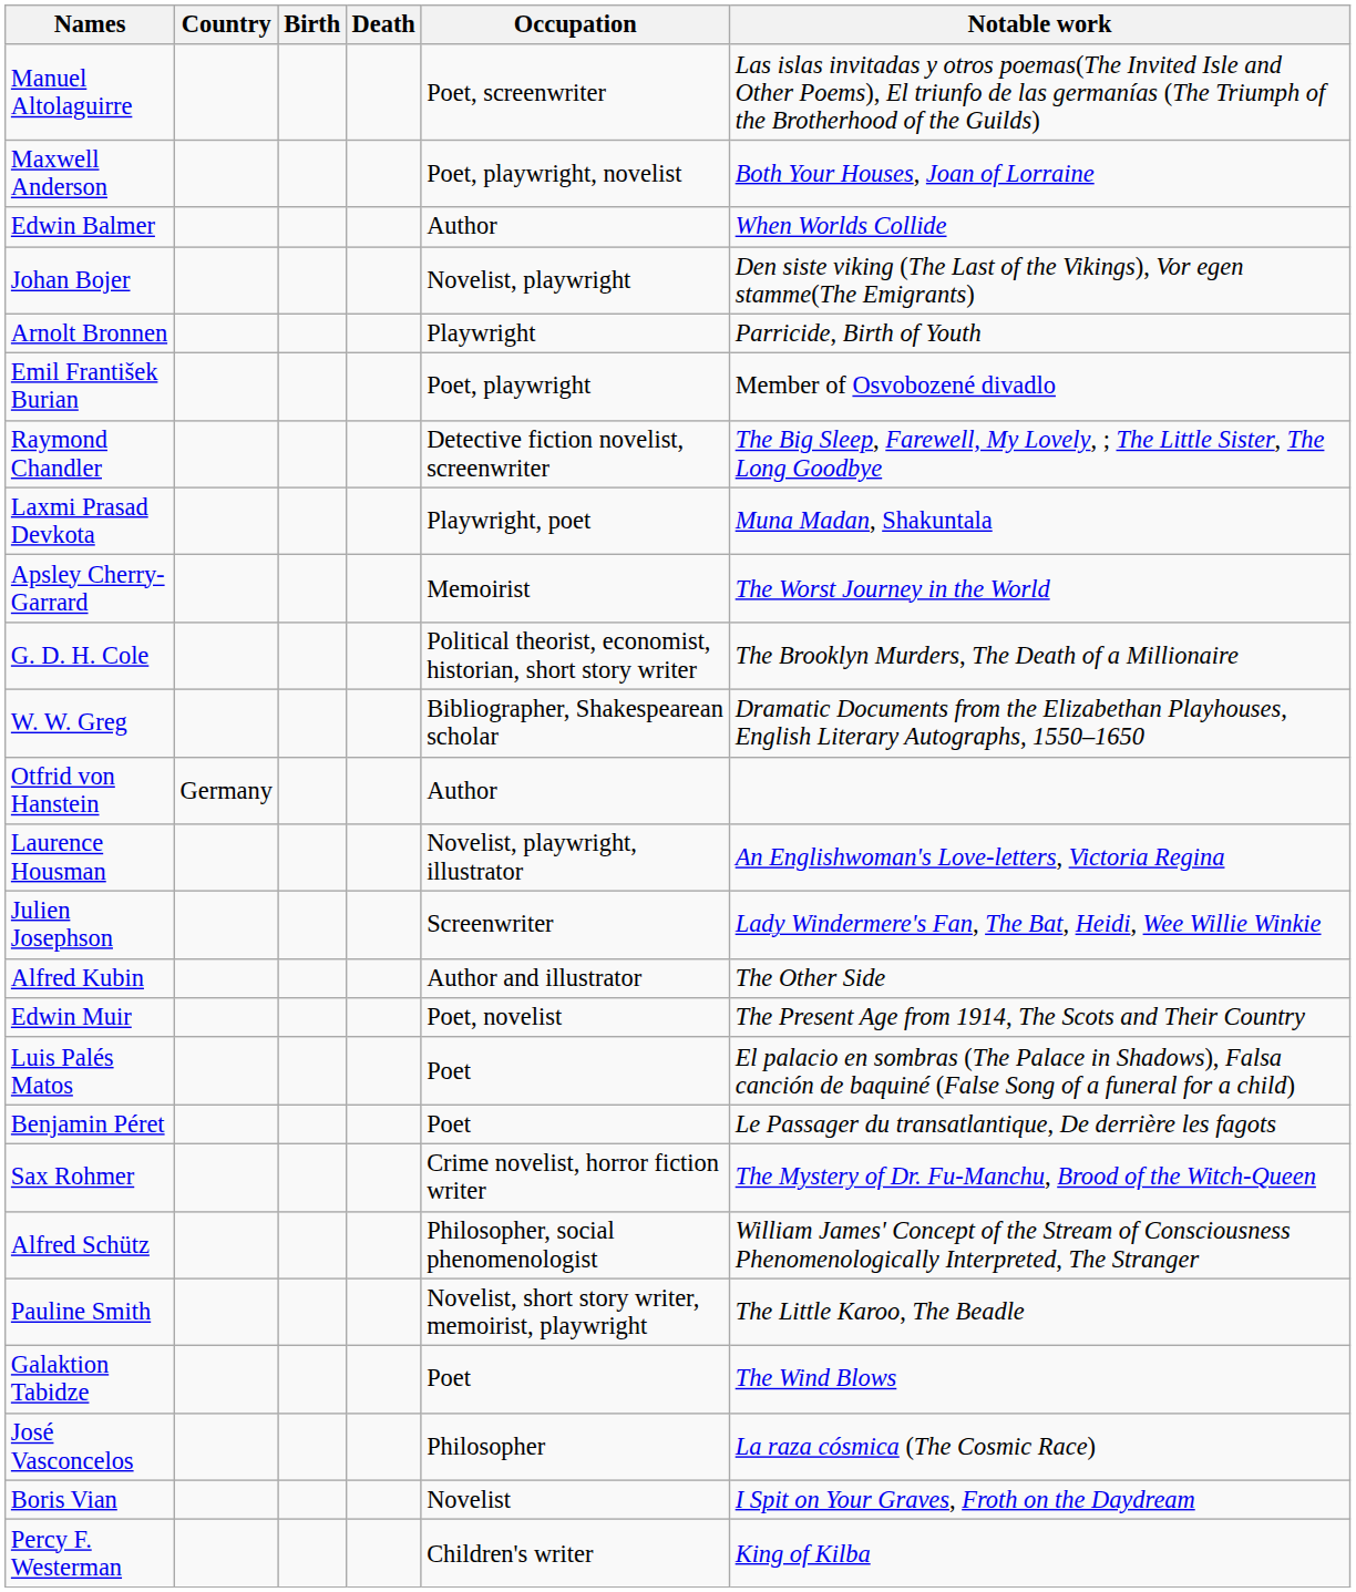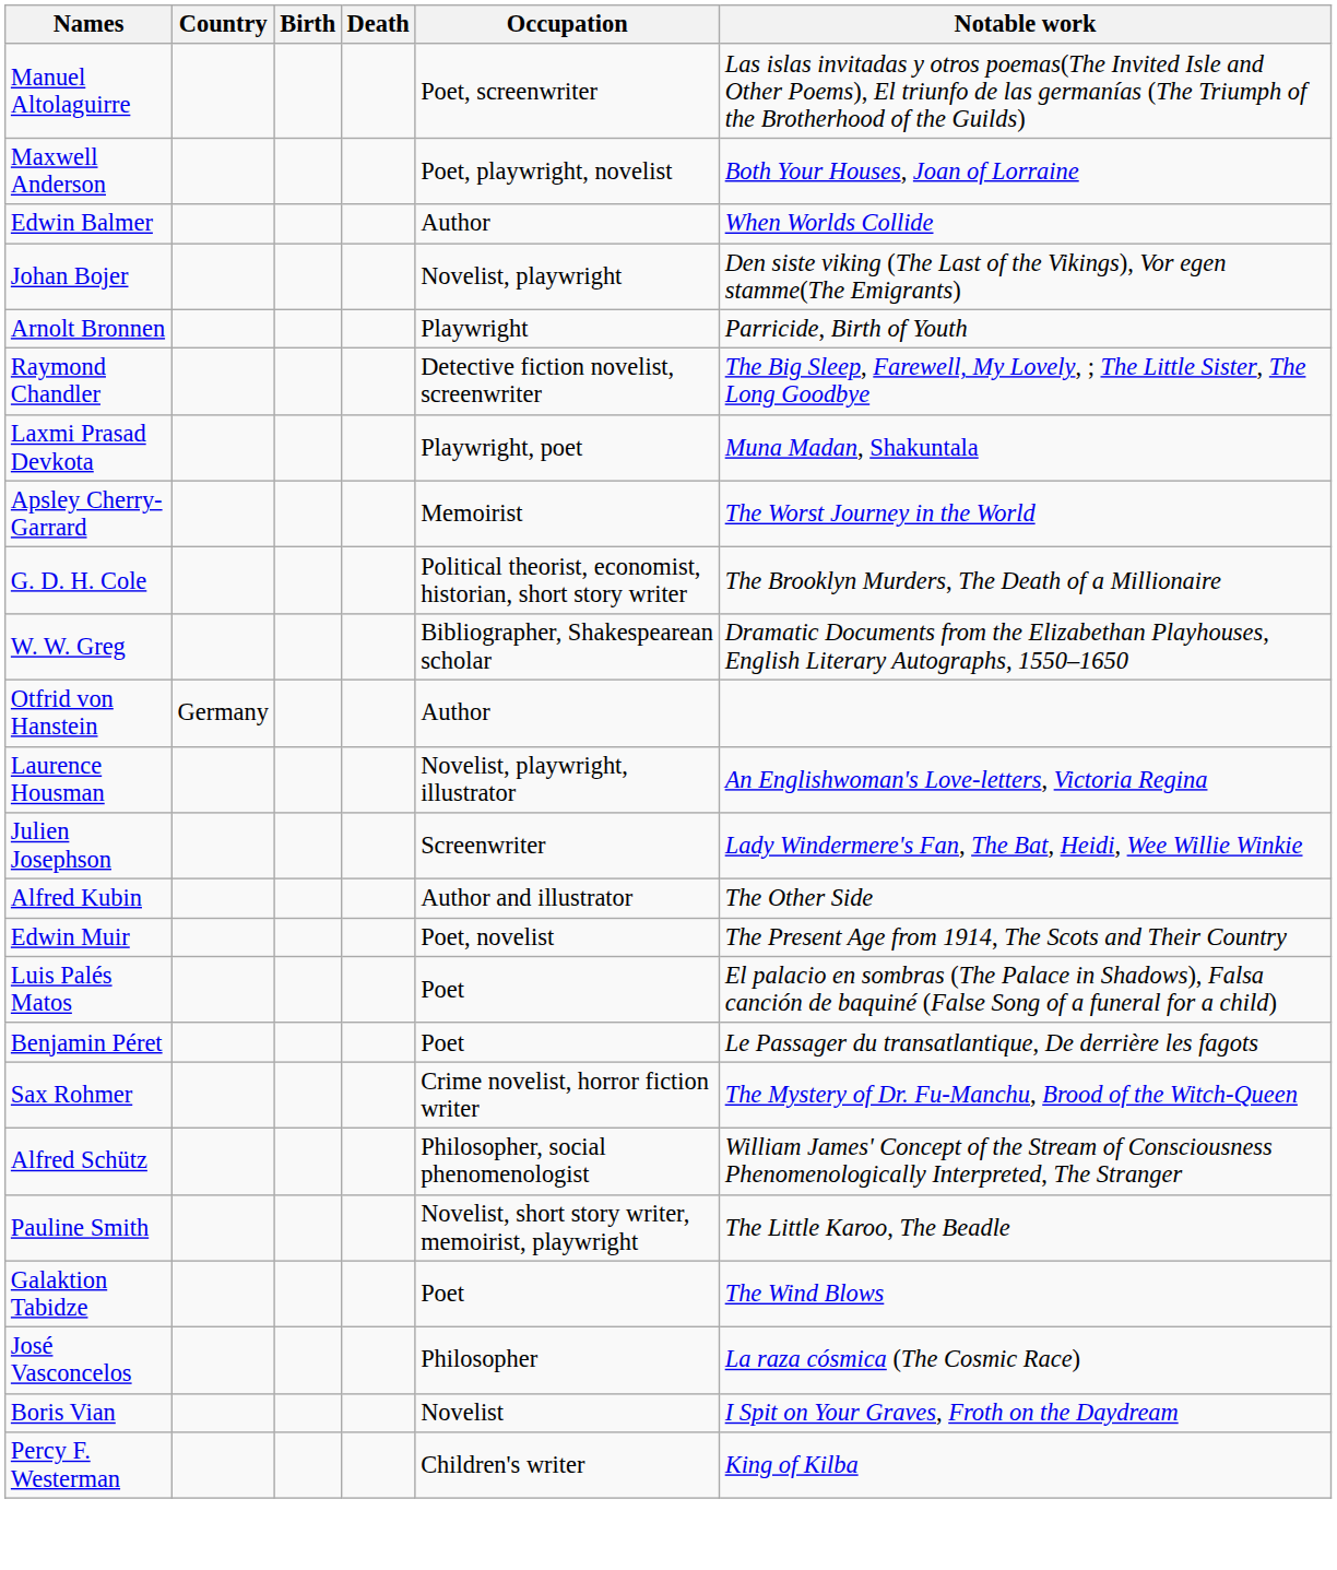- row: Emil František Burian | Poet, playwright | Member of Osvobozené divadlo
